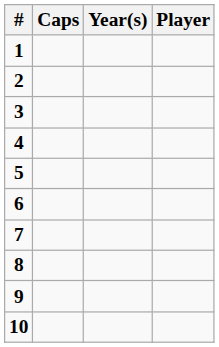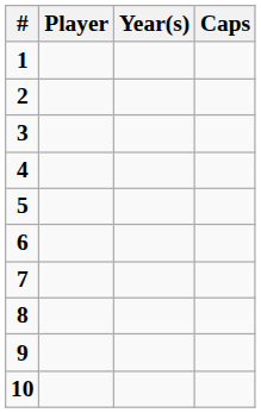columns swapped: Player <-> Caps
